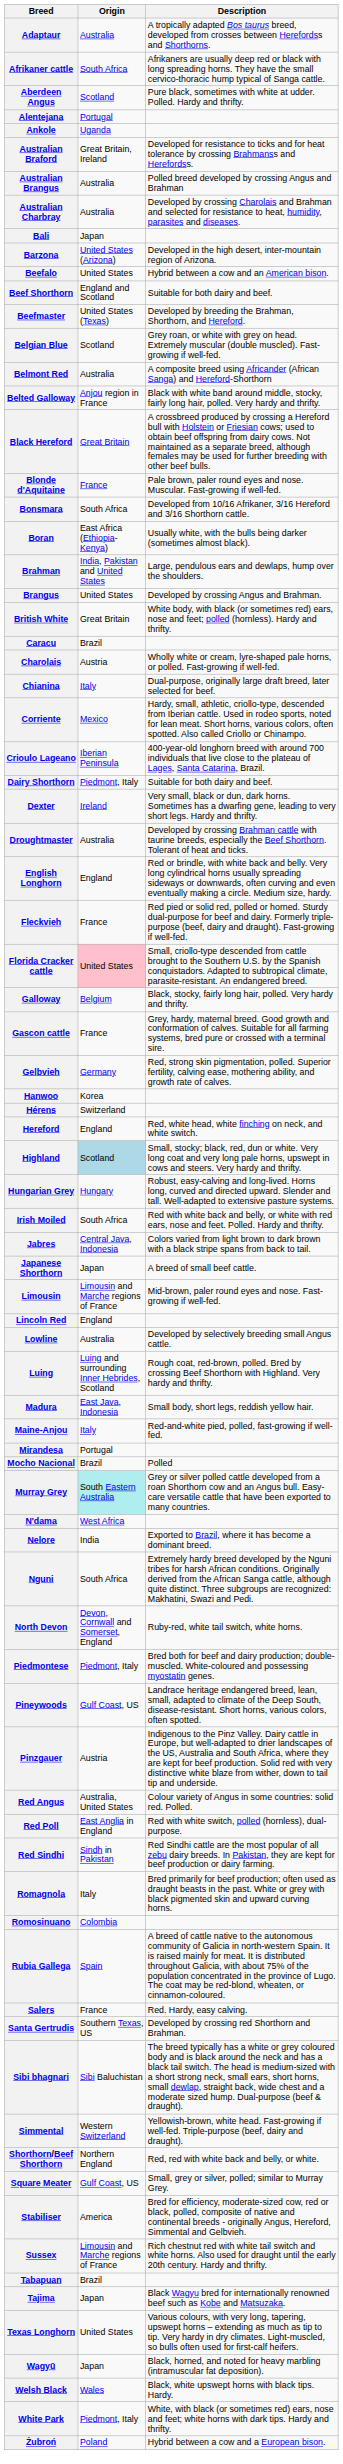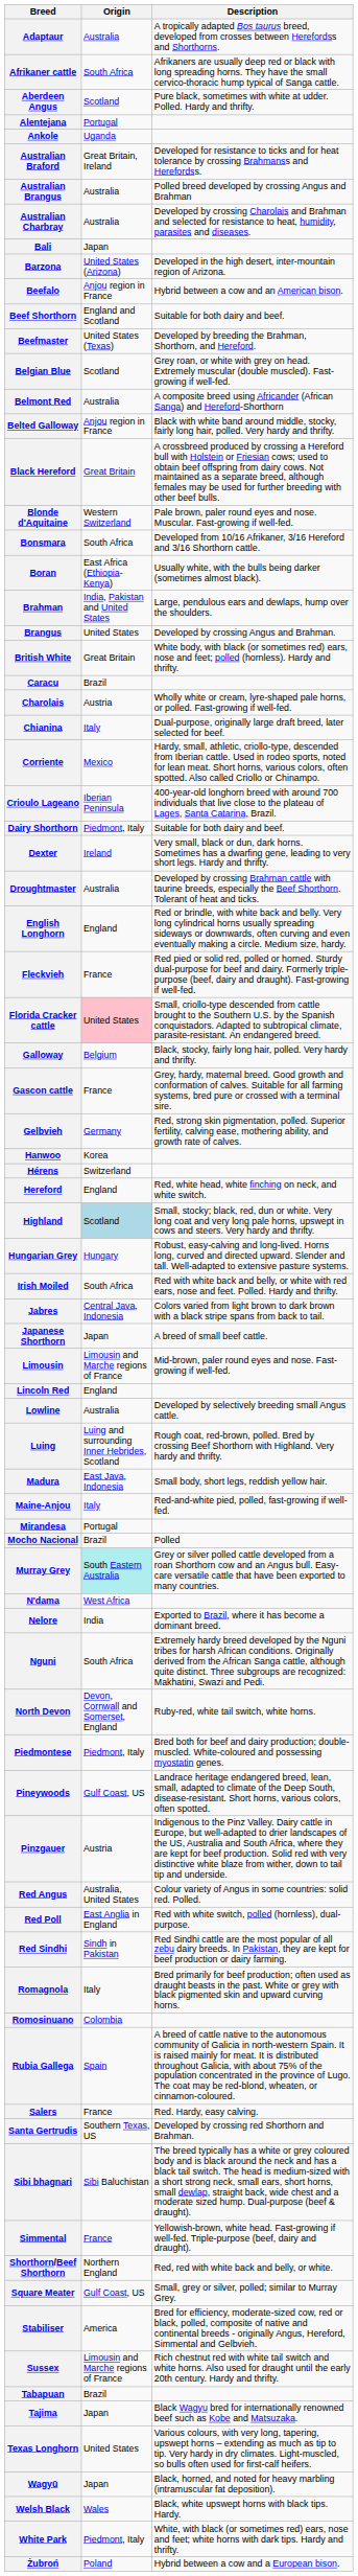Beefalo | Origin: United States -> Anjou region in France
Blonde d'Aquitaine | Origin: France -> Western Switzerland
Simmental | Origin: Western Switzerland -> France
